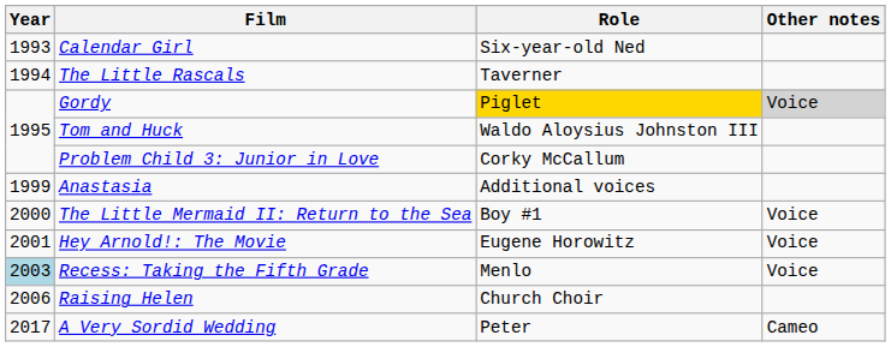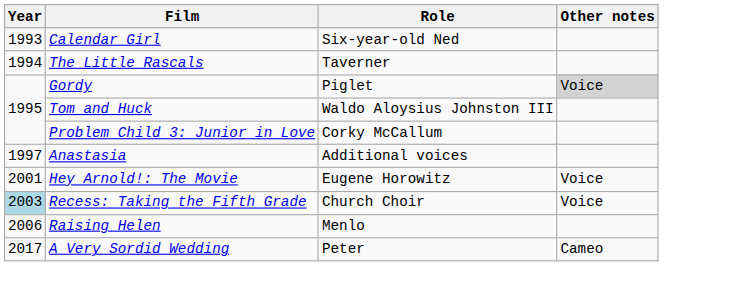Gordy | Role: gold background -> no background
Anastasia | Year: 1999 -> 1997
- row: 2000 | The Little Mermaid II: Return to the Sea | Boy #1 | Voice
Recess: Taking the Fifth Grade | Role: Menlo -> Church Choir
Raising Helen | Role: Church Choir -> Menlo
